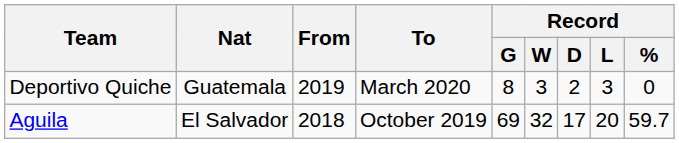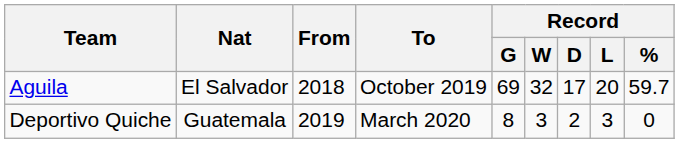rows swapped: Aguila <-> Deportivo Quiche
